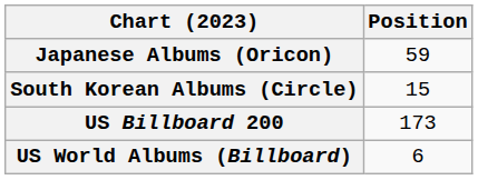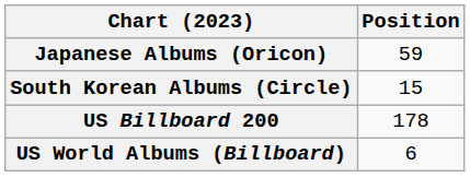US Billboard 200 | Position: 173 -> 178
